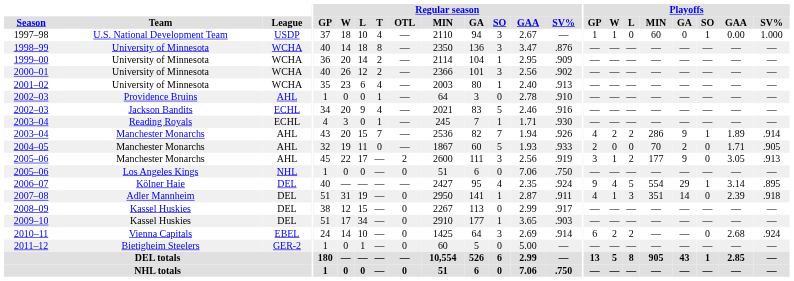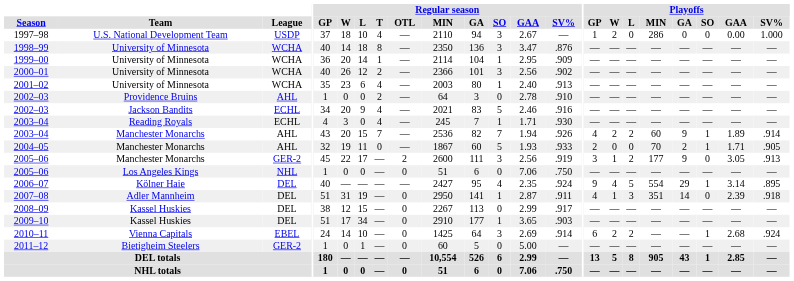1997–98 | Playoffs / W: 1 -> 2
1997–98 | Playoffs / MIN: 60 -> 286
1997–98 | Playoffs / SO: 1 -> 0
1999–00 | Regular season / T: 2 -> 1
2002–03 / Providence Bruins | Regular season / T: 1 -> 2
2003–04 / Reading Royals | Regular season / T: 1 -> 4
2003–04 / Manchester Monarchs | Playoffs / MIN: 286 -> 60
2004–05 | Playoffs / SO: 0 -> 1
2005–06 / Manchester Monarchs | League: AHL -> GER-2
2010–11 | Playoffs / SO: 0 -> 1
